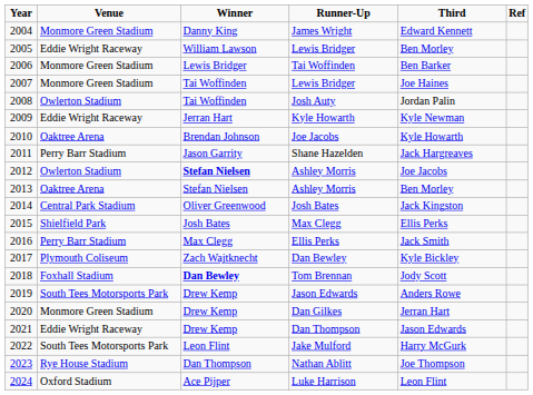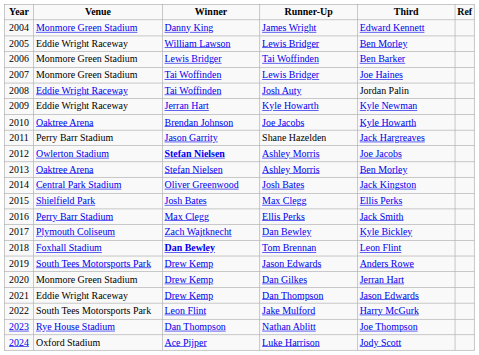Josh Auty | Venue: Owlerton Stadium -> Eddie Wright Raceway
Tom Brennan | Third: Jody Scott -> Leon Flint
Luke Harrison | Third: Leon Flint -> Jody Scott
